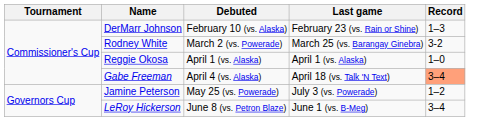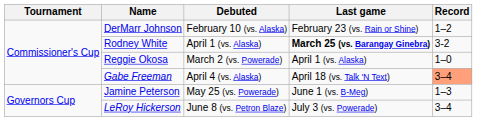DerMarr Johnson | Record: 1–3 -> 1–2
Rodney White | Debuted: March 2 (vs. Powerade) -> April 1 (vs. Alaska)
Rodney White | Last game: normal -> bold
Reggie Okosa | Debuted: April 1 (vs. Alaska) -> March 2 (vs. Powerade)
Jamine Peterson | Last game: July 3 (vs. Powerade) -> June 1 (vs. B-Meg)
Jamine Peterson | Record: 1–2 -> 1–3
LeRoy Hickerson | Last game: June 1 (vs. B-Meg) -> July 3 (vs. Powerade)
